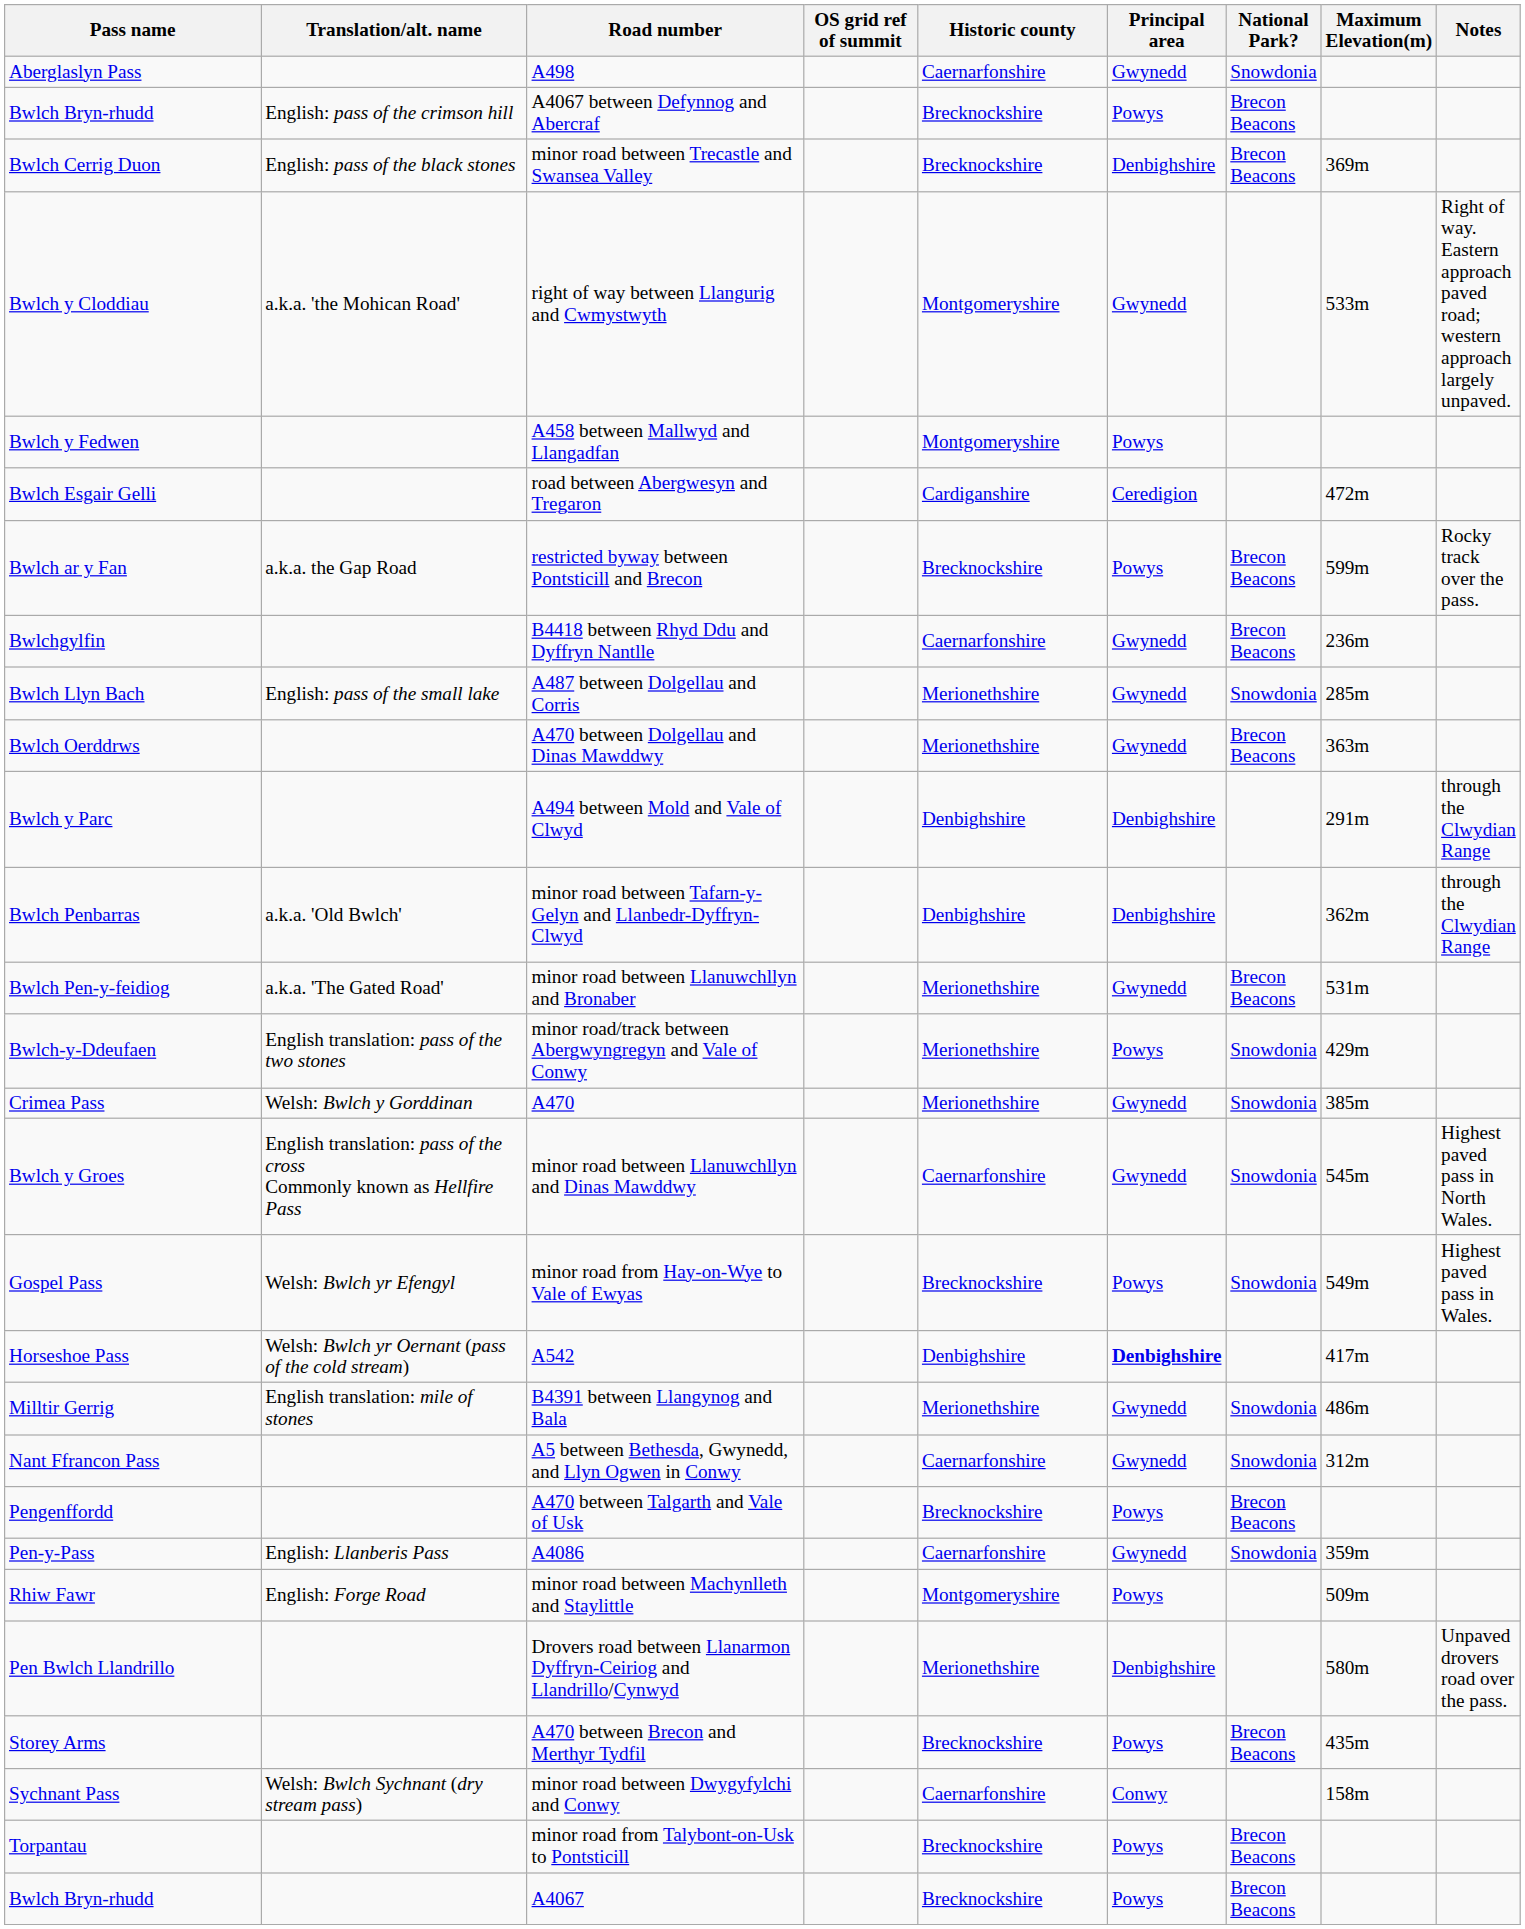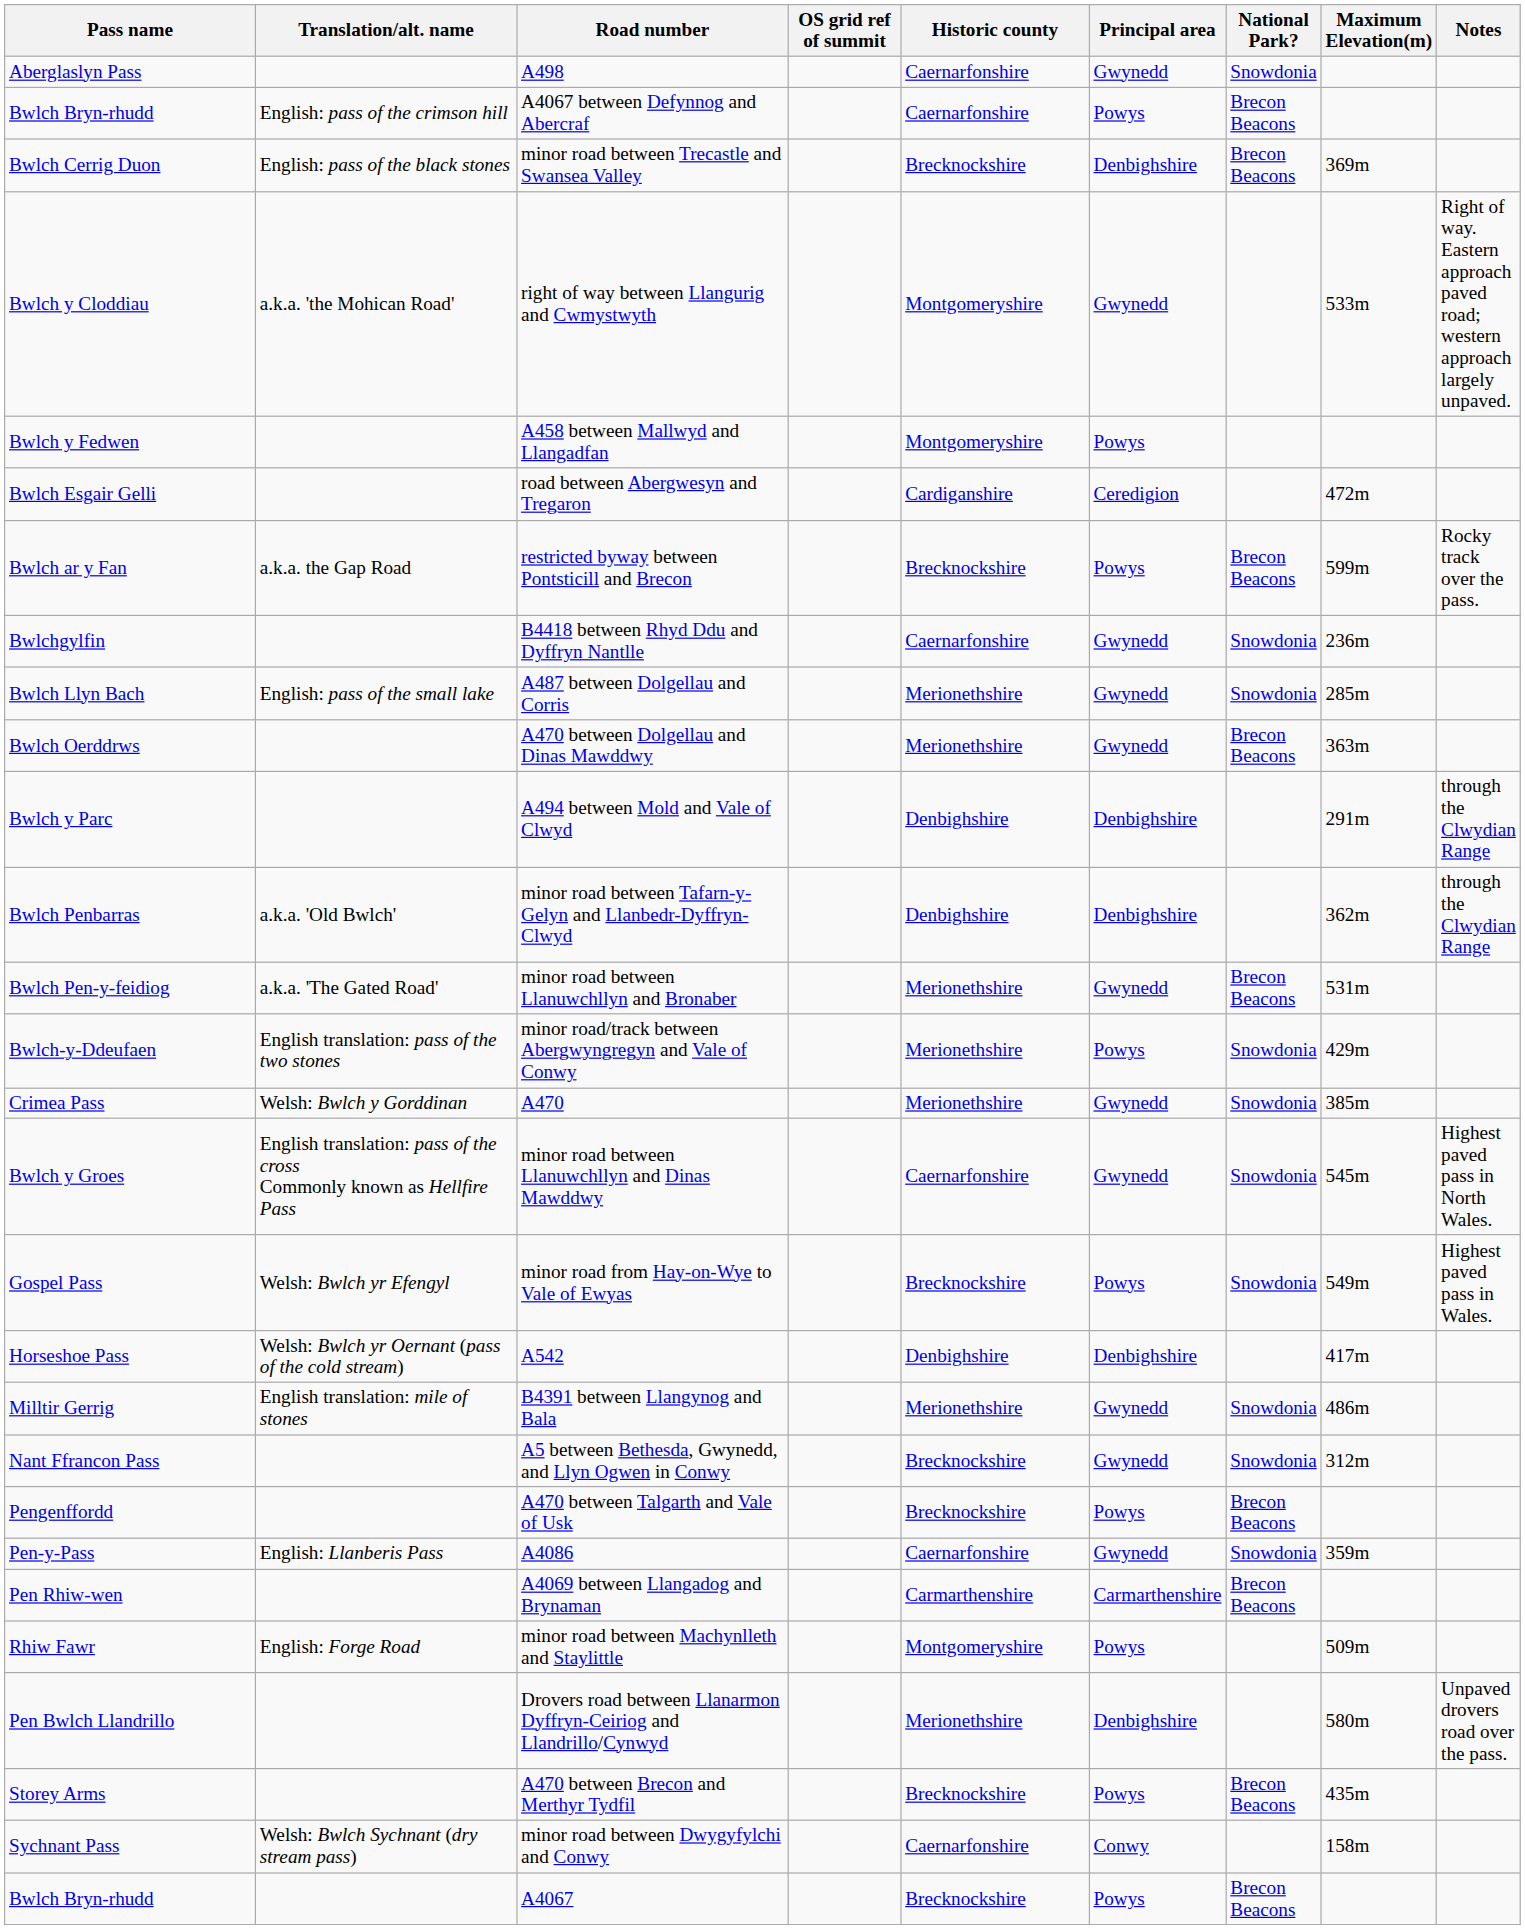A4067 between Defynnog and Abercraf | Historic county: Brecknockshire -> Caernarfonshire
B4418 between Rhyd Ddu and Dyffryn Nantlle | National Park?: Brecon Beacons -> Snowdonia
A542 | Principal area: bold -> normal
A5 between Bethesda, Gwynedd, and Llyn Ogwen in Conwy | Historic county: Caernarfonshire -> Brecknockshire
+ row: Pen Rhiw-wen | A4069 between Llangadog and Brynaman | Carmarthenshire | Carmarthenshire | Brecon Beacons
- row: Torpantau | minor road from Talybont-on-Usk to Pontsticill | Brecknockshire | Powys | Brecon Beacons
